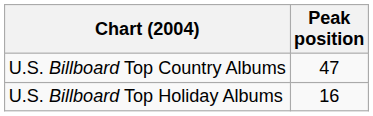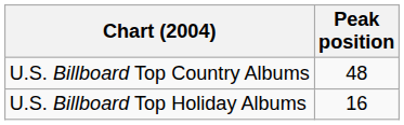U.S. Billboard Top Country Albums | Peak position: 47 -> 48
